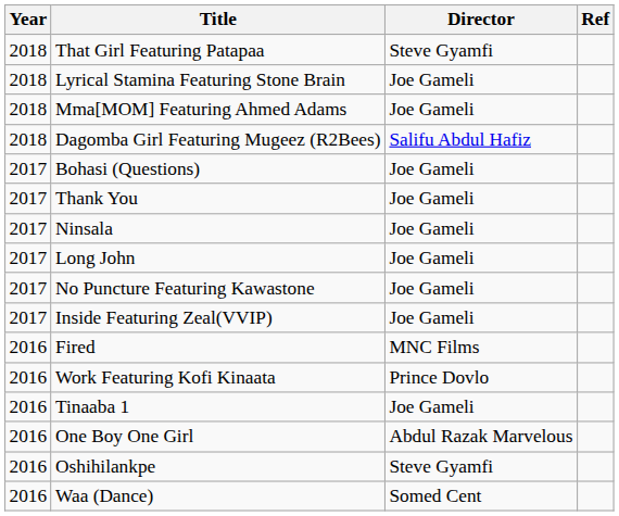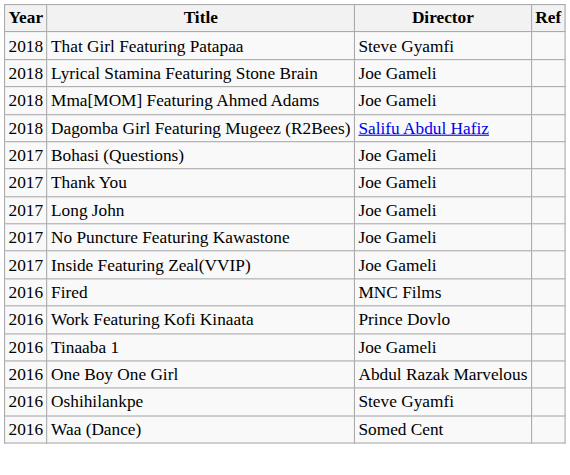- row: 2017 | Ninsala | Joe Gameli
